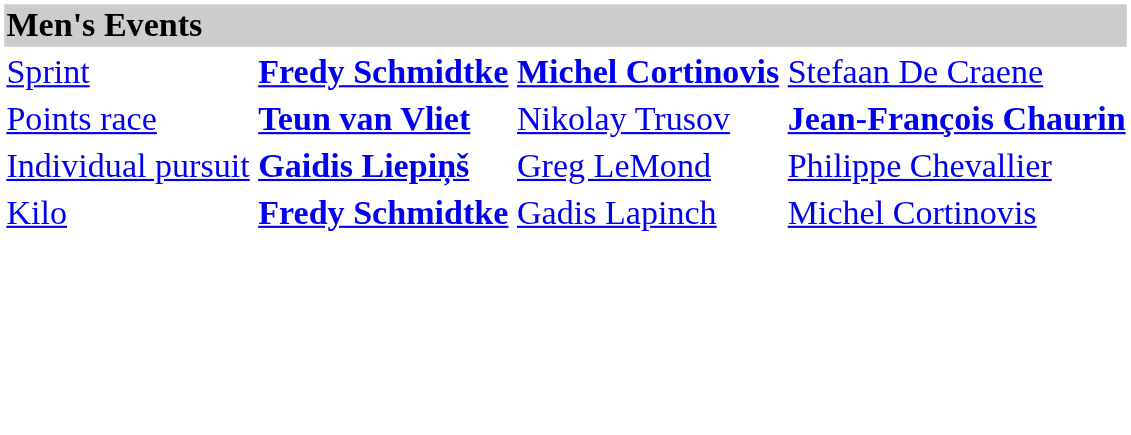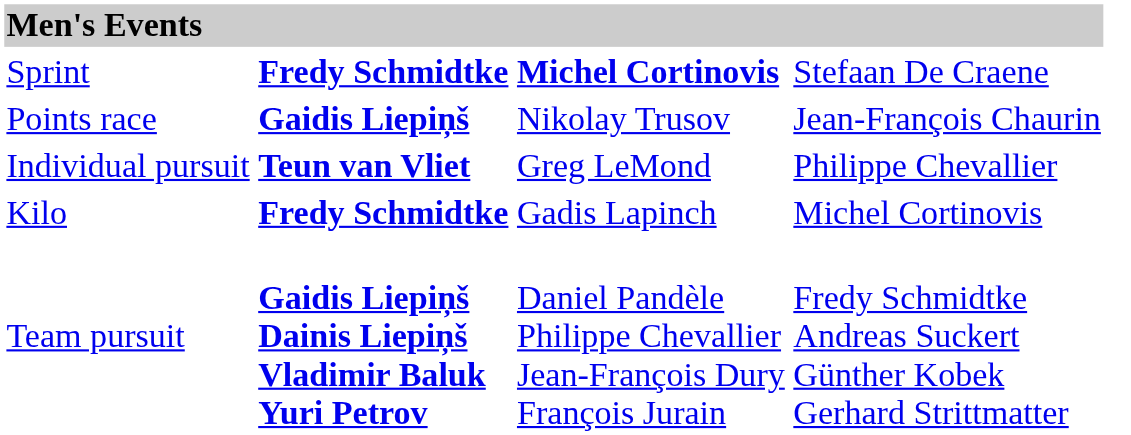Points race | column 2: Teun van Vliet -> Gaidis Liepiņš
Points race | column 4: bold -> normal
Individual pursuit | column 2: Gaidis Liepiņš -> Teun van Vliet
+ row: Team pursuit | Gaidis Liepiņš Dainis Liepiņš Vladimir Baluk Yuri Petrov | Daniel Pandèle Philippe Chevallier Jean-François Dury François Jurain | Fredy Schmidtke Andreas Suckert Günther Kobek Gerhard Strittmatter
